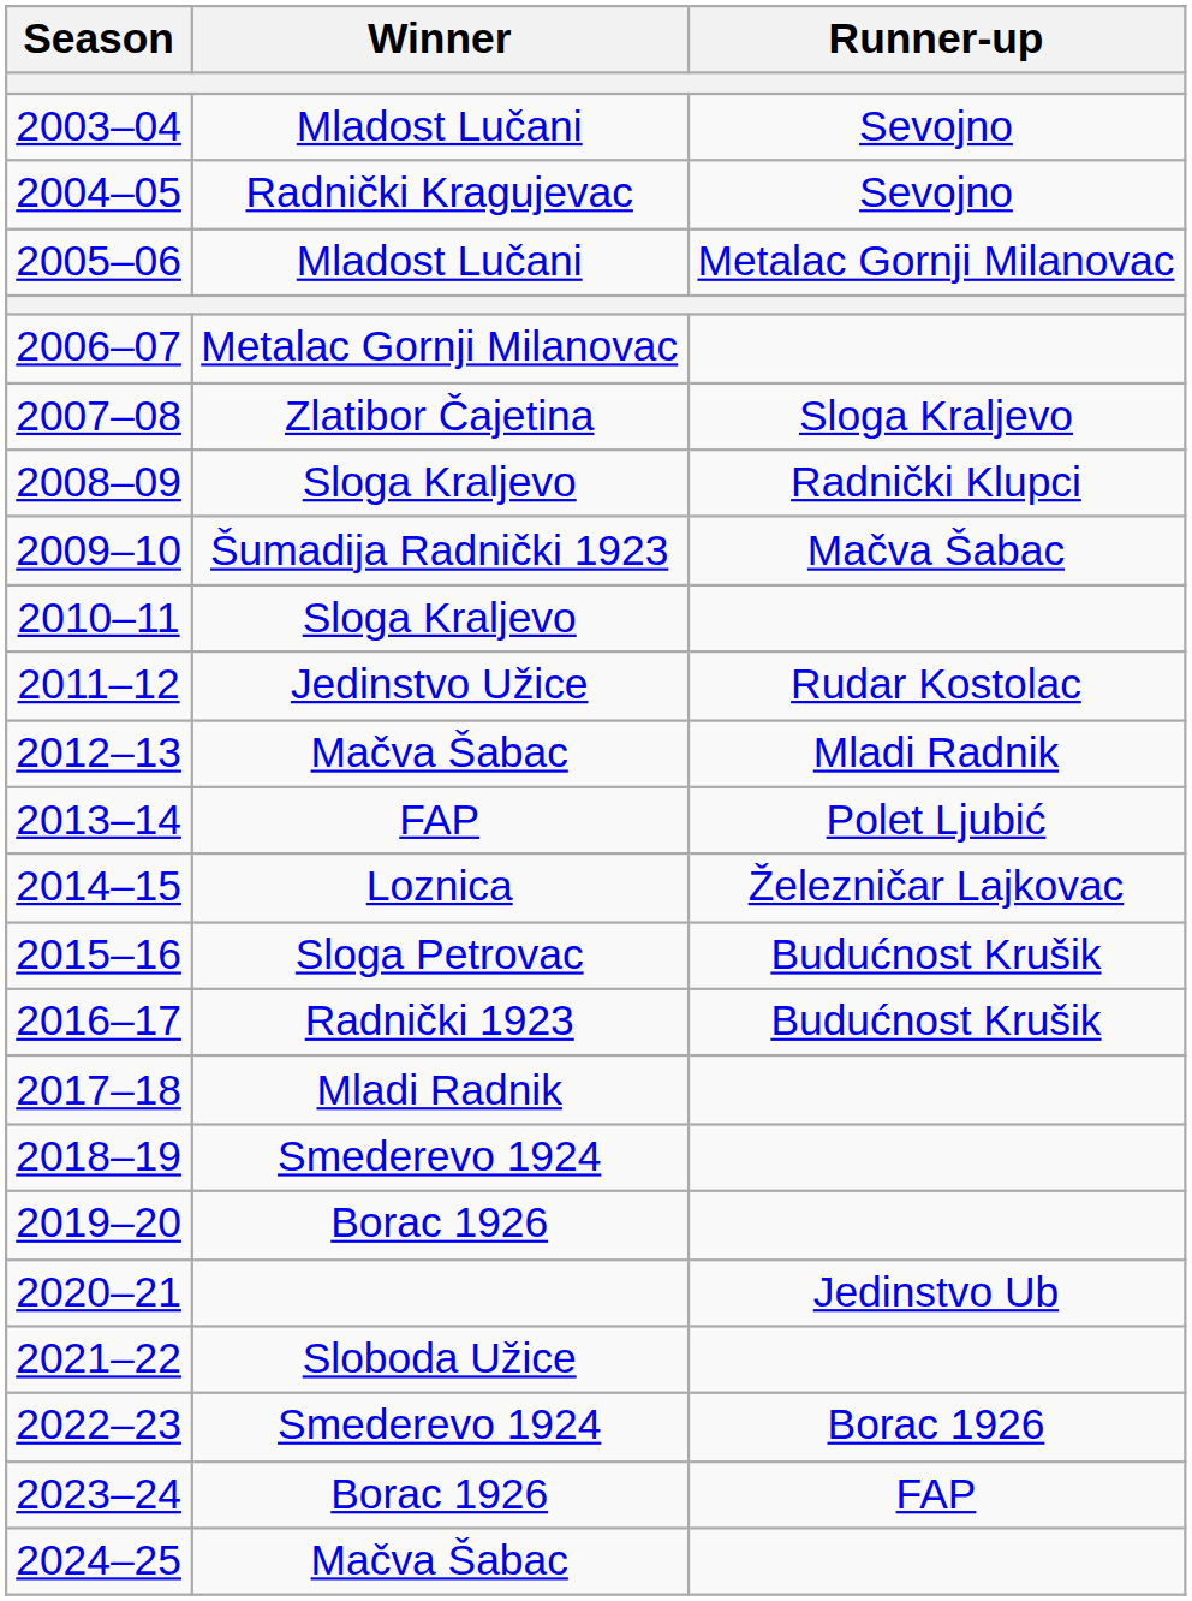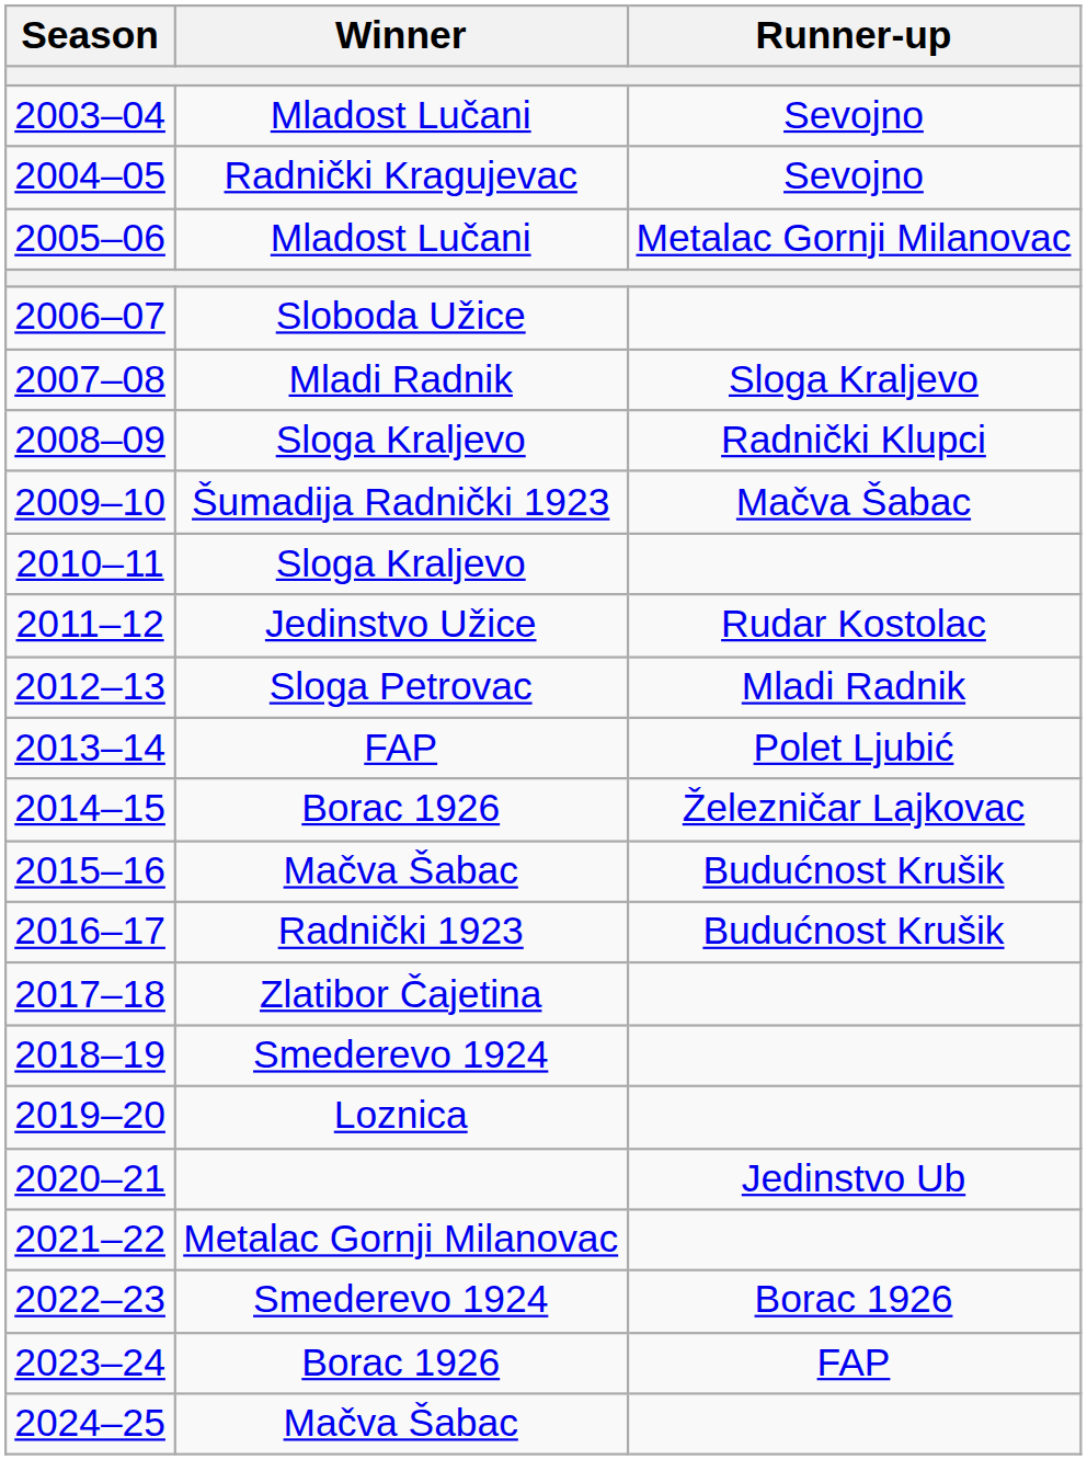2006–07 | Winner: Metalac Gornji Milanovac -> Sloboda Užice
2007–08 | Winner: Zlatibor Čajetina -> Mladi Radnik
2012–13 | Winner: Mačva Šabac -> Sloga Petrovac
2014–15 | Winner: Loznica -> Borac 1926
2015–16 | Winner: Sloga Petrovac -> Mačva Šabac
2017–18 | Winner: Mladi Radnik -> Zlatibor Čajetina
2019–20 | Winner: Borac 1926 -> Loznica
2021–22 | Winner: Sloboda Užice -> Metalac Gornji Milanovac
